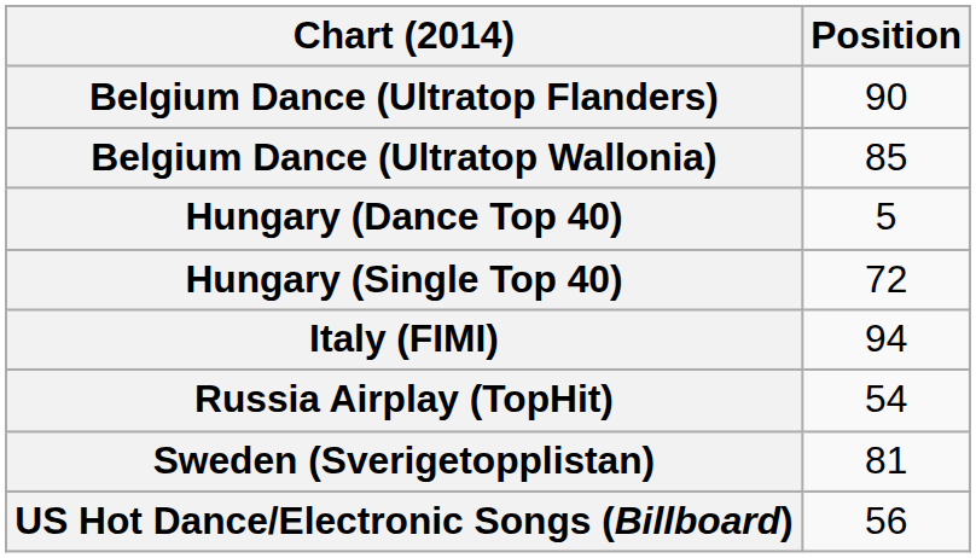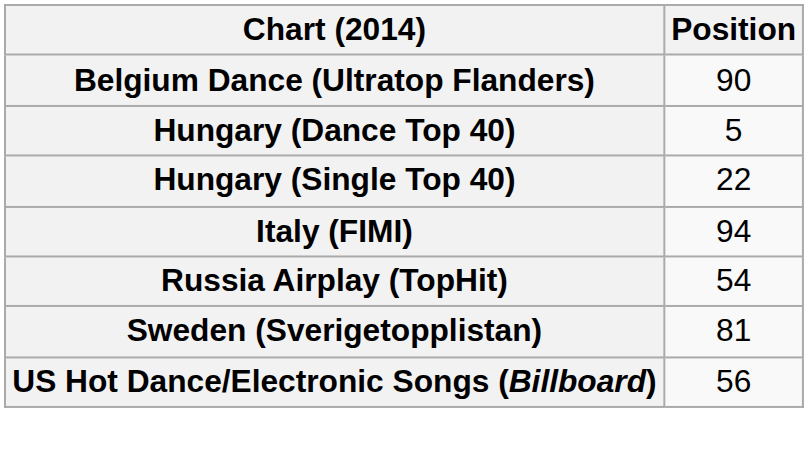- row: Belgium Dance (Ultratop Wallonia) | 85
Hungary (Single Top 40) | Position: 72 -> 22
